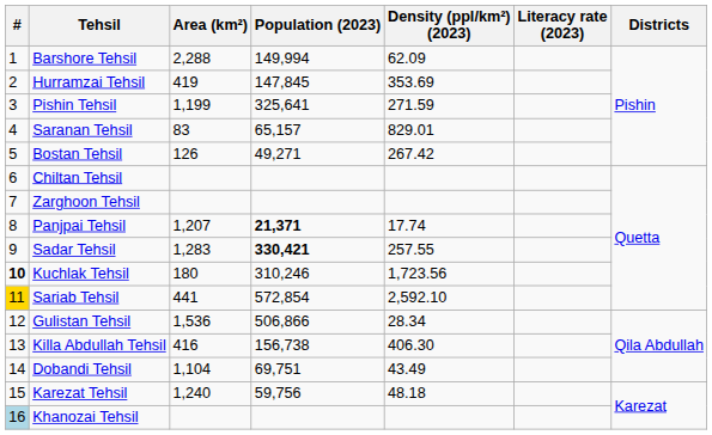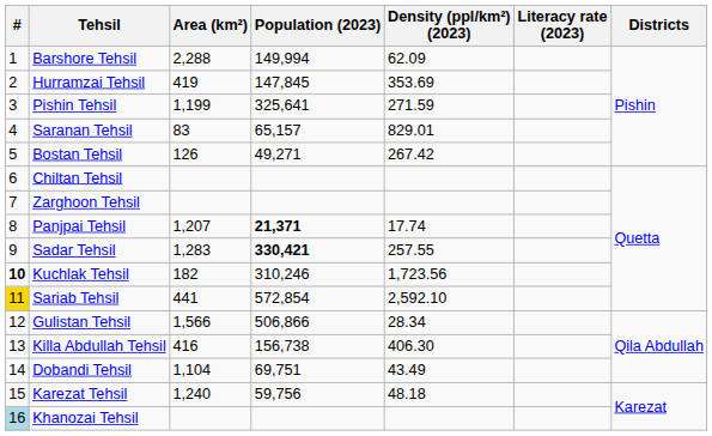Kuchlak Tehsil | Area (km²): 180 -> 182
Gulistan Tehsil | Area (km²): 1,536 -> 1,566
